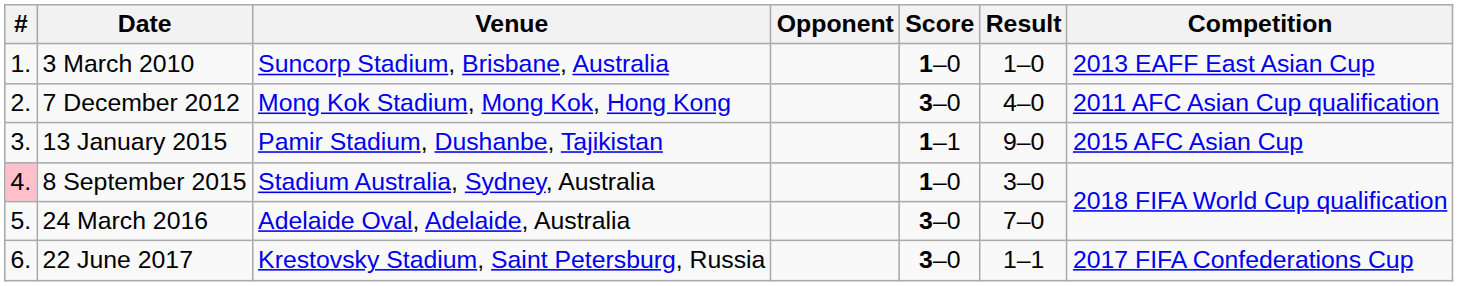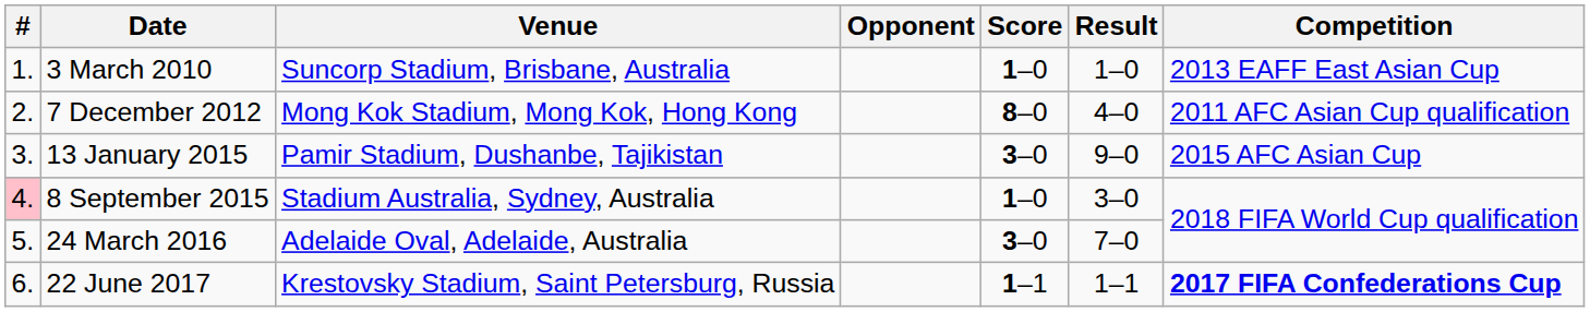7 December 2012 | Score: 3–0 -> 8–0
13 January 2015 | Score: 1–1 -> 3–0
22 June 2017 | Score: 3–0 -> 1–1
22 June 2017 | Competition: normal -> bold
